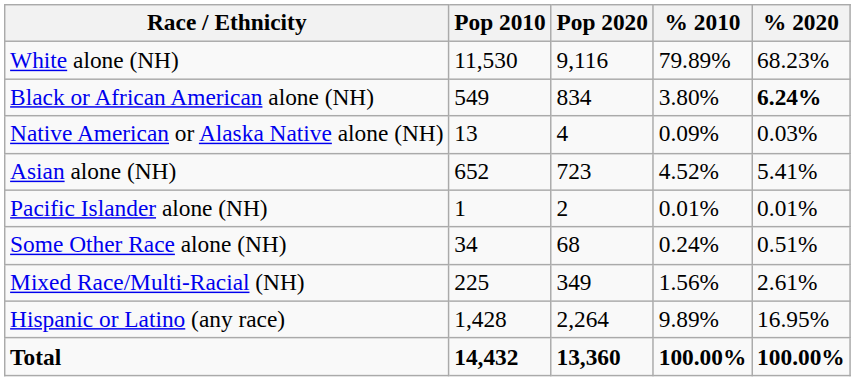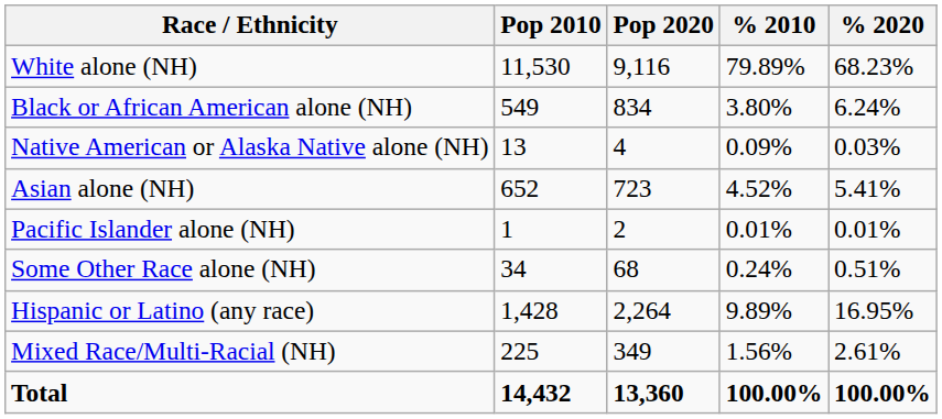Black or African American alone (NH) | % 2020: bold -> normal
rows swapped: Mixed Race/Multi-Racial (NH) <-> Hispanic or Latino (any race)
